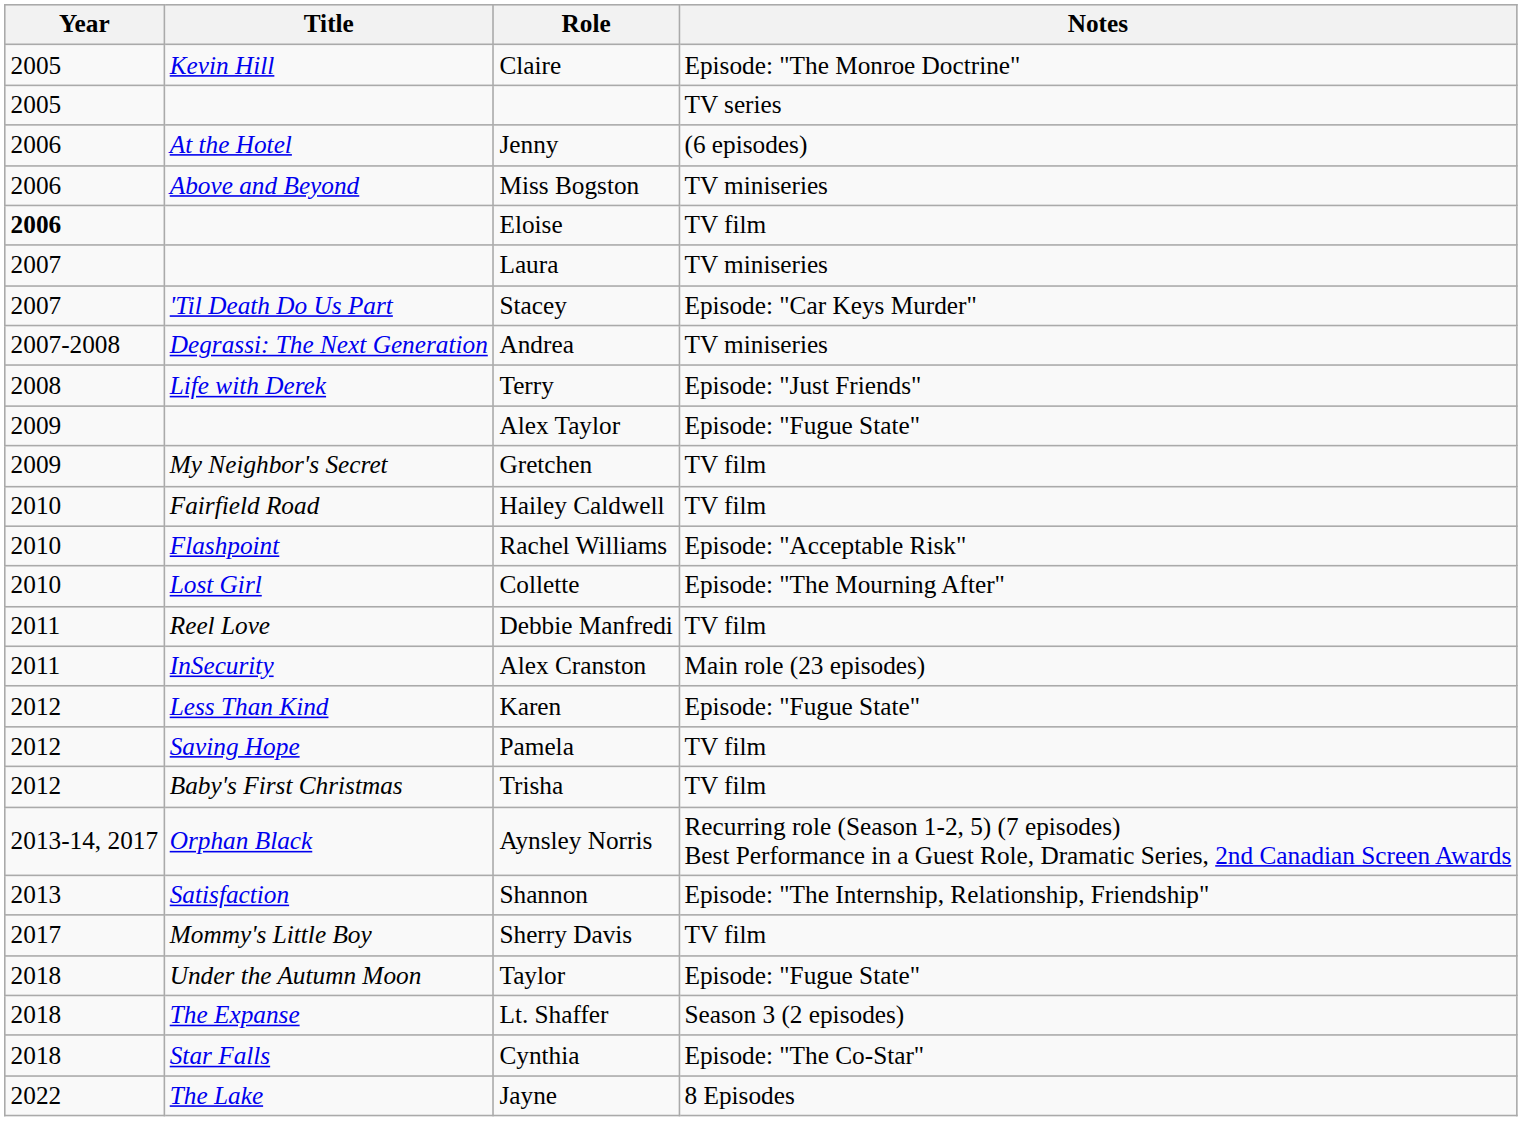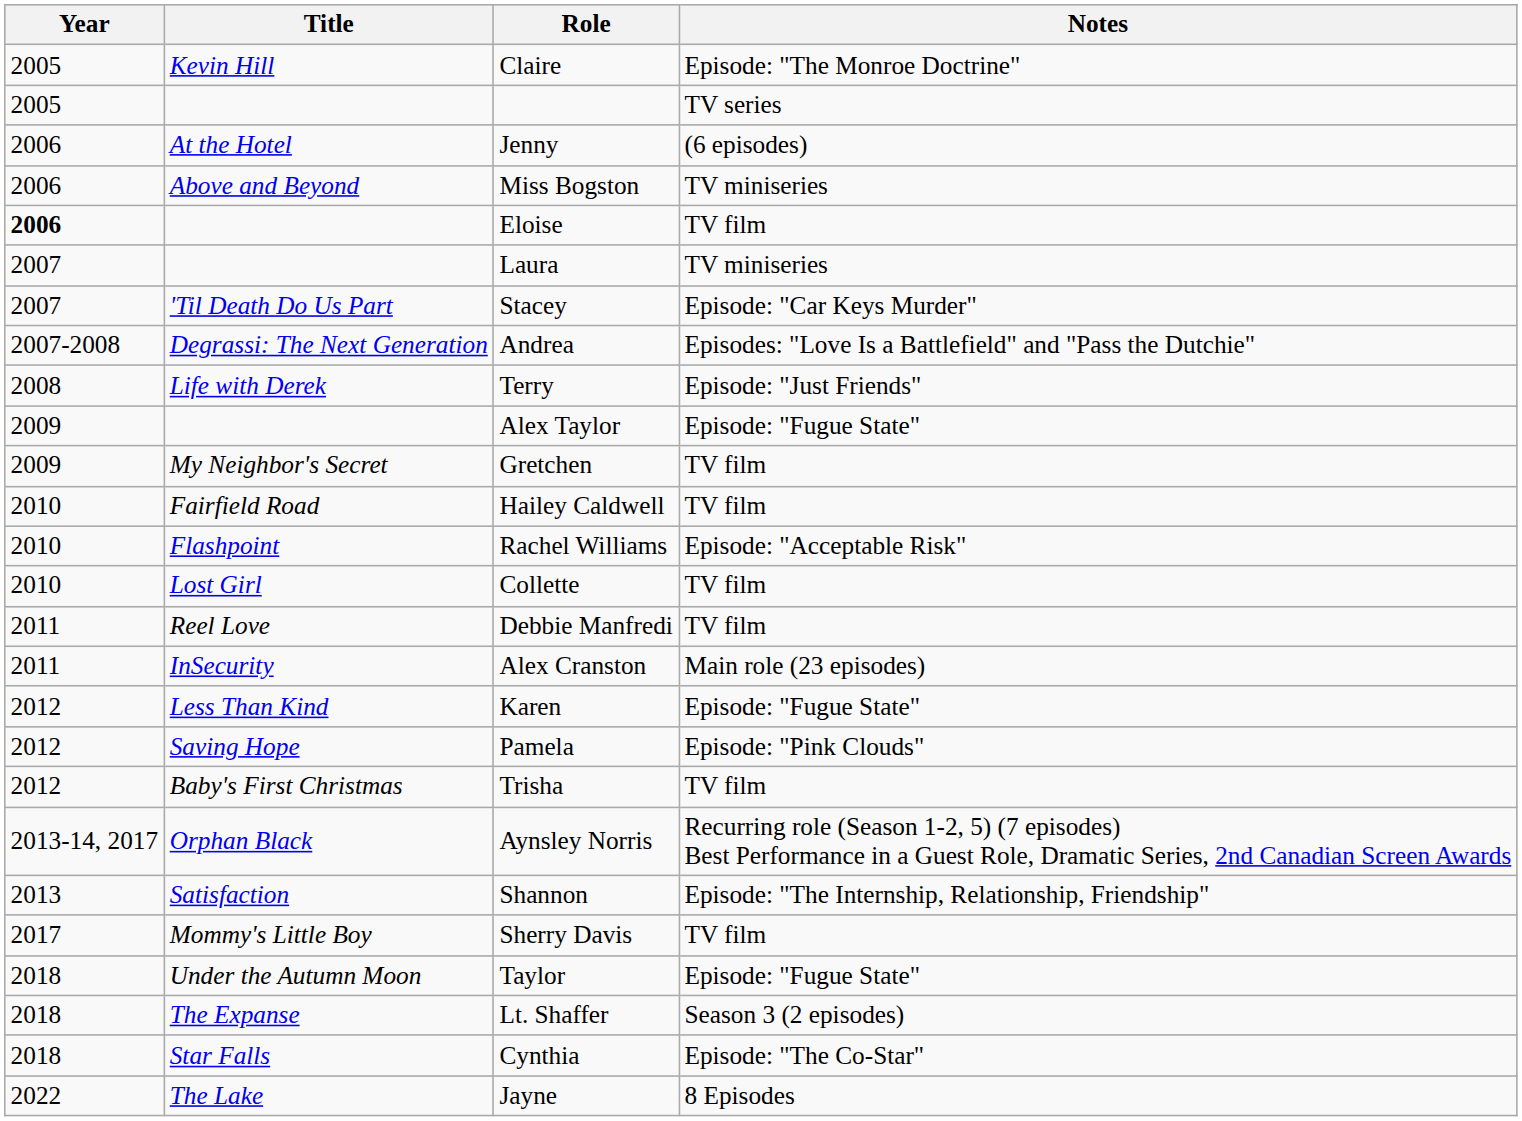Andrea | Notes: TV miniseries -> Episodes: "Love Is a Battlefield" and "Pass the Dutchie"
Collette | Notes: Episode: "The Mourning After" -> TV film
Pamela | Notes: TV film -> Episode: "Pink Clouds"
